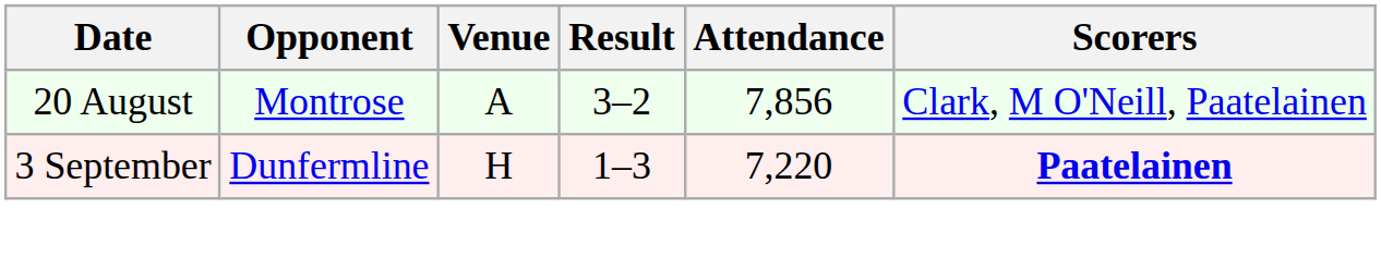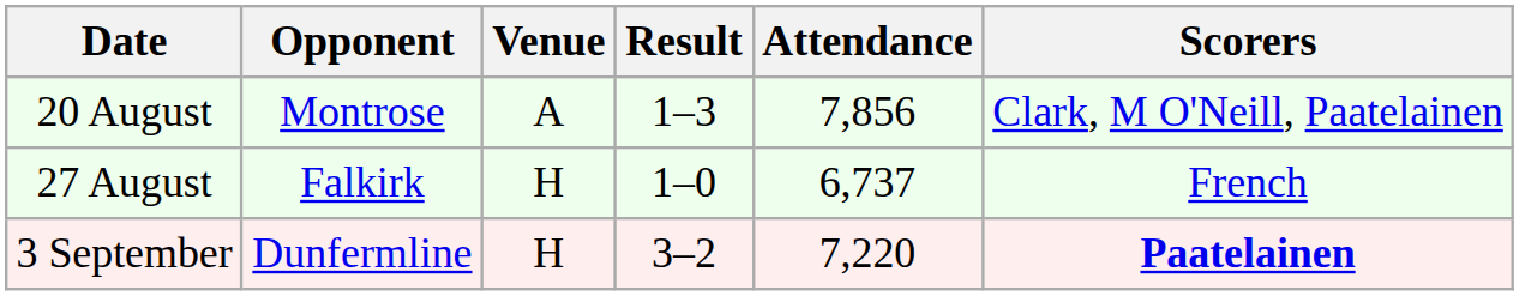20 August | Result: 3–2 -> 1–3
+ row: 27 August | Falkirk | H | 1–0 | 6,737 | French
3 September | Result: 1–3 -> 3–2
